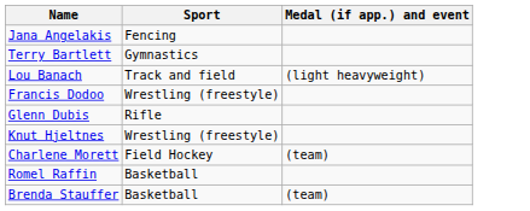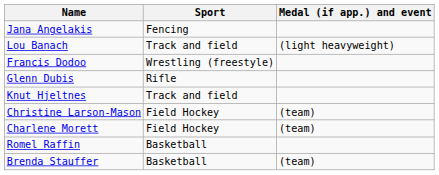- row: Terry Bartlett | Gymnastics
Knut Hjeltnes | Sport: Wrestling (freestyle) -> Track and field
+ row: Christine Larson-Mason | Field Hockey | (team)
